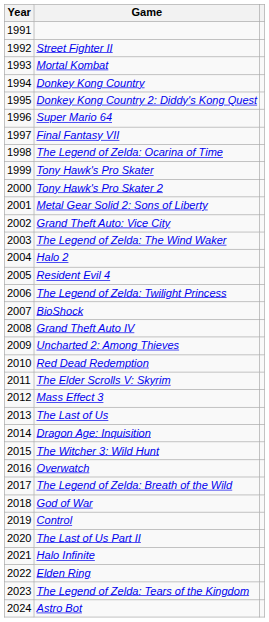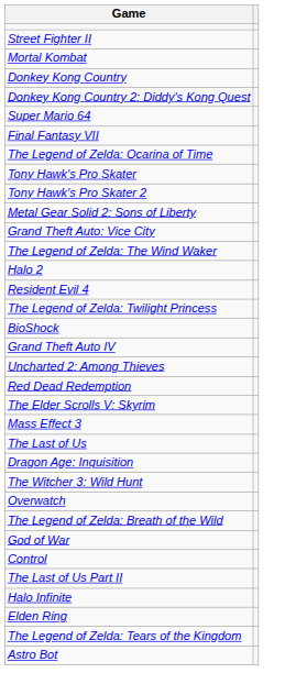- column: Year | 1991 | 1992 | 1993 | 1994 | 1995 | 1996 | 1997 | 1998 | 1999 | 2000 | 2001 | 2002 | 2003 | 2004 | 2005 | 2006 | 2007 | 2008 | 2009 | 2010 | 2011 | 2012 | 2013 | 2014 | 2015 | 2016 | 2017 | 2018 | 2019 | 2020 | 2021 | 2022 | 2023 | 2024
